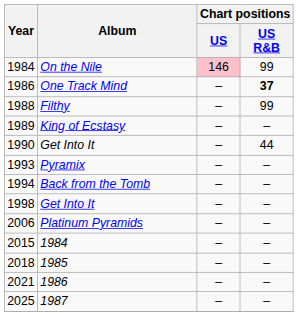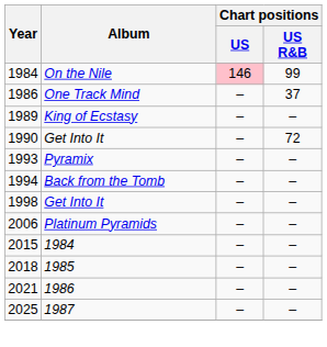One Track Mind | Chart positions / US R&B: bold -> normal
- row: 1988 | Filthy | – | 99
1990 / Get Into It | Chart positions / US R&B: 44 -> 72
